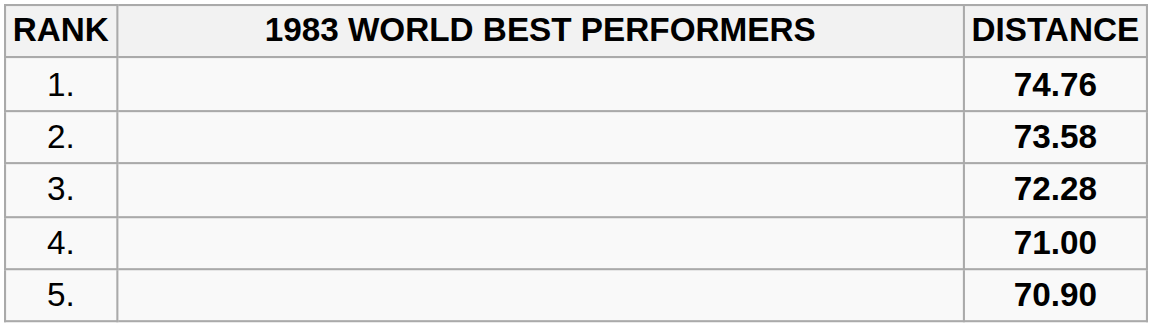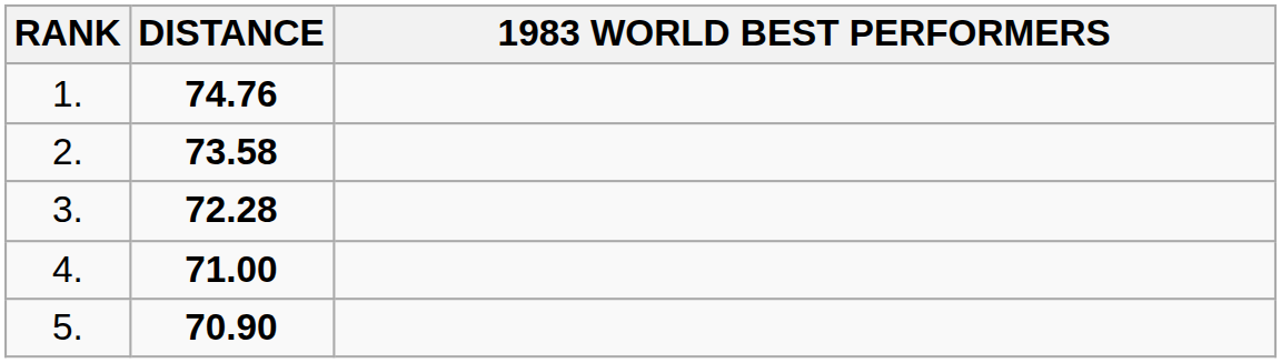columns swapped: 1983 WORLD BEST PERFORMERS <-> DISTANCE
